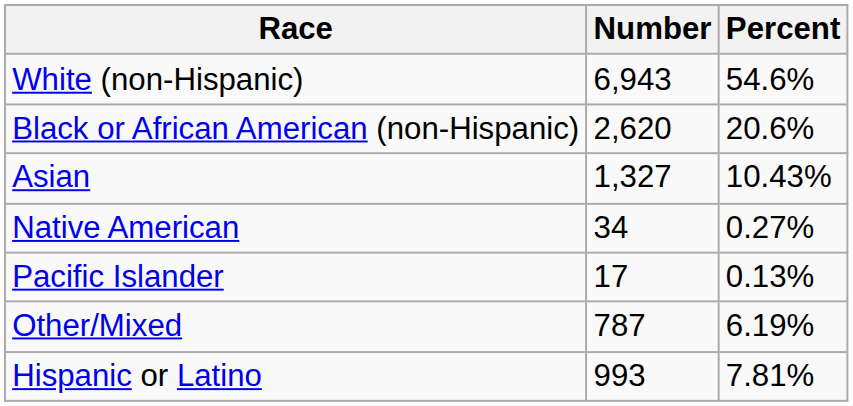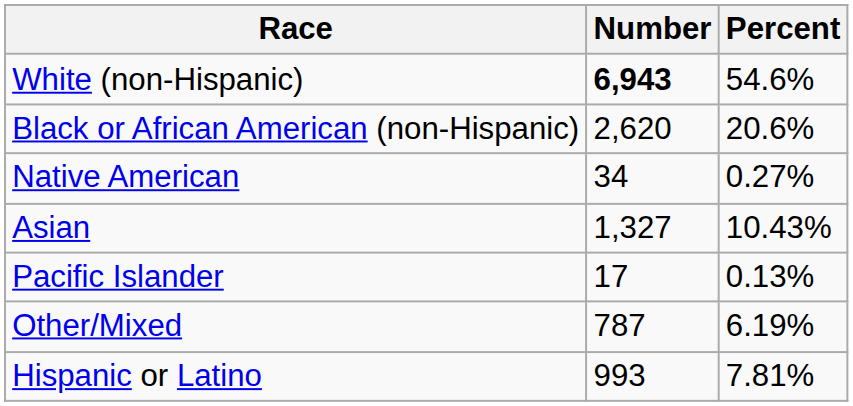White (non-Hispanic) | Number: normal -> bold
rows swapped: Native American <-> Asian
